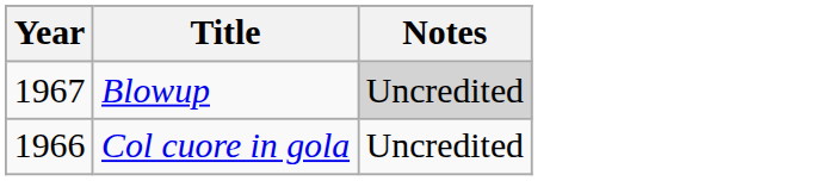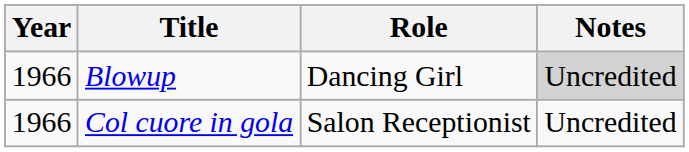+ column: Role | Dancing Girl | Salon Receptionist
Blowup | Year: 1967 -> 1966
